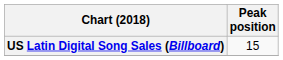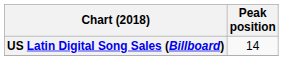US Latin Digital Song Sales (Billboard) | Peak position: 15 -> 14
